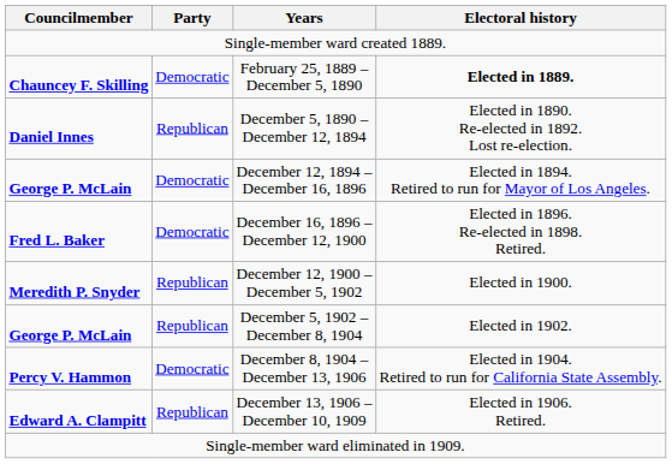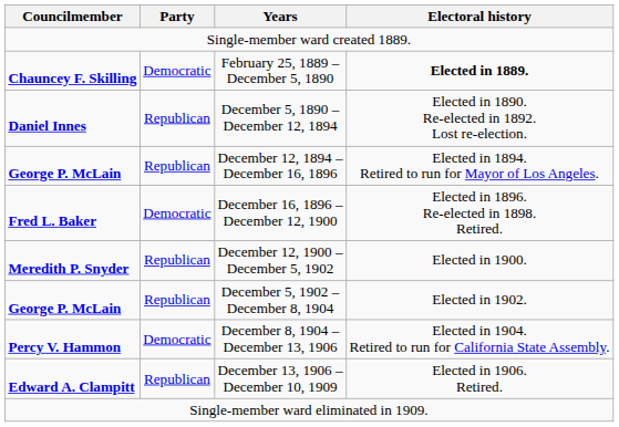December 12, 1894 – December 16, 1896 | Party: Democratic -> Republican
